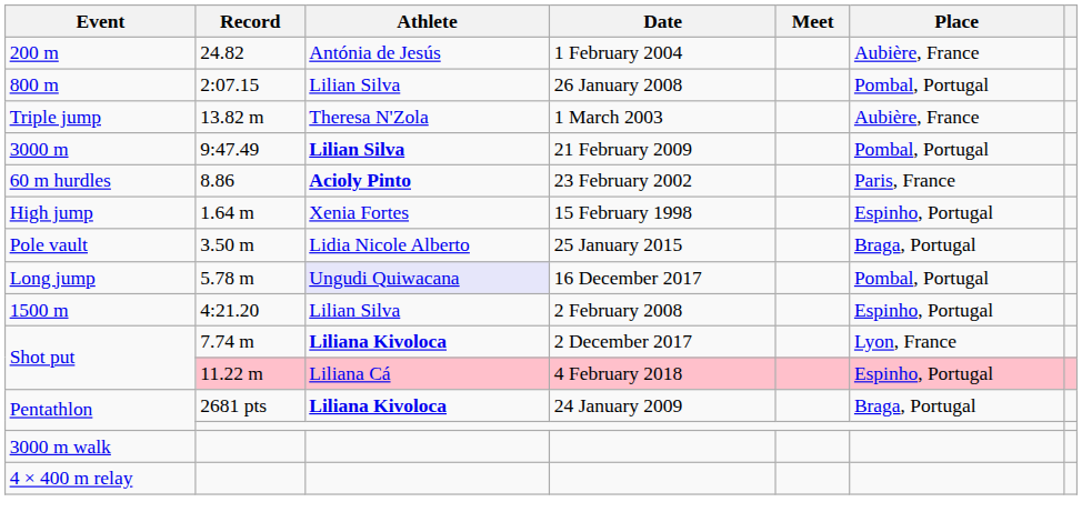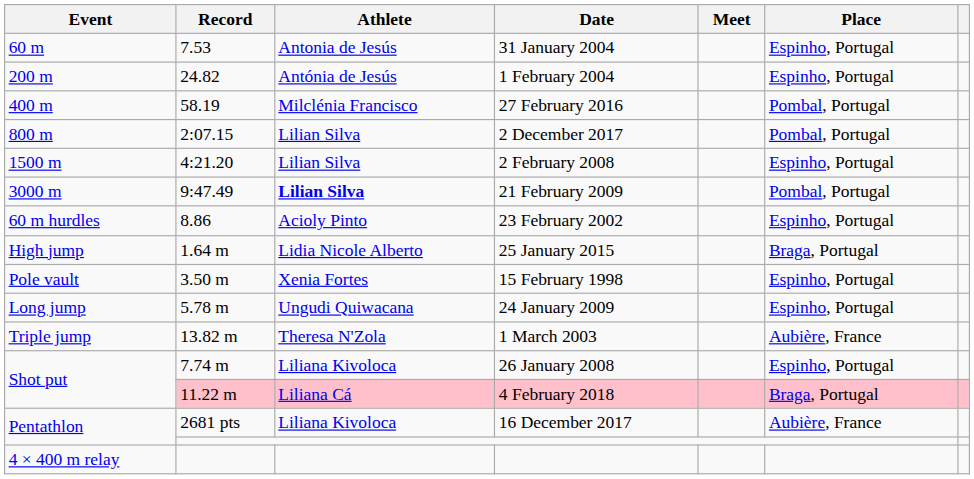+ row: 60 m | 7.53 | Antonia de Jesús | 31 January 2004 | Espinho, Portugal
200 m | Place: Aubière, France -> Espinho, Portugal
+ row: 400 m | 58.19 | Milclénia Francisco | 27 February 2016 | Pombal, Portugal
800 m | Date: 26 January 2008 -> 2 December 2017
rows swapped: 1500 m <-> Triple jump
60 m hurdles | Athlete: bold -> normal
60 m hurdles | Place: Paris, France -> Espinho, Portugal
High jump | Athlete: Xenia Fortes -> Lidia Nicole Alberto
High jump | Date: 15 February 1998 -> 25 January 2015
High jump | Place: Espinho, Portugal -> Braga, Portugal
Pole vault | Athlete: Lidia Nicole Alberto -> Xenia Fortes
Pole vault | Date: 25 January 2015 -> 15 February 1998
Pole vault | Place: Braga, Portugal -> Espinho, Portugal
Long jump | Athlete: lavender background -> no background
Long jump | Date: 16 December 2017 -> 24 January 2009
Long jump | Place: Pombal, Portugal -> Espinho, Portugal
Shot put / 7.74 m | Athlete: bold -> normal
Shot put / 7.74 m | Date: 2 December 2017 -> 26 January 2008
Shot put / 7.74 m | Place: Lyon, France -> Espinho, Portugal
Shot put / 11.22 m | Place: Espinho, Portugal -> Braga, Portugal
Pentathlon / 2681 pts | Athlete: bold -> normal
Pentathlon / 2681 pts | Date: 24 January 2009 -> 16 December 2017
Pentathlon / 2681 pts | Place: Braga, Portugal -> Aubière, France
- row: 3000 m walk
